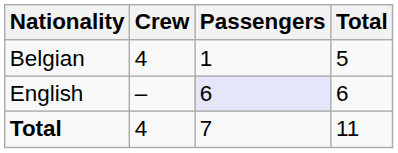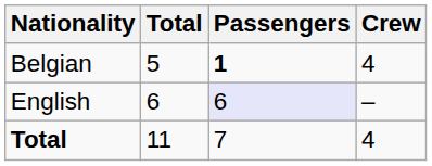columns swapped: Crew <-> Total
Belgian | Passengers: normal -> bold
